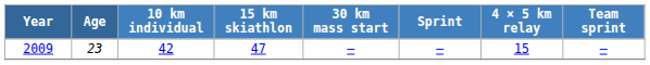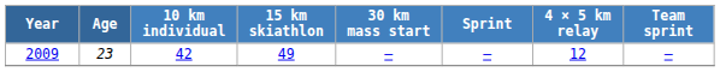2009 | 15 km skiathlon: 47 -> 49
2009 | 4 × 5 km relay: 15 -> 12
